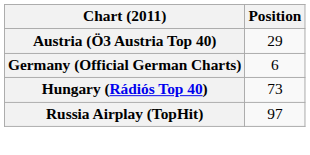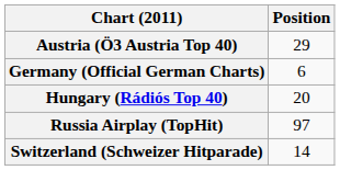Hungary (Rádiós Top 40) | Position: 73 -> 20
+ row: Switzerland (Schweizer Hitparade) | 14
